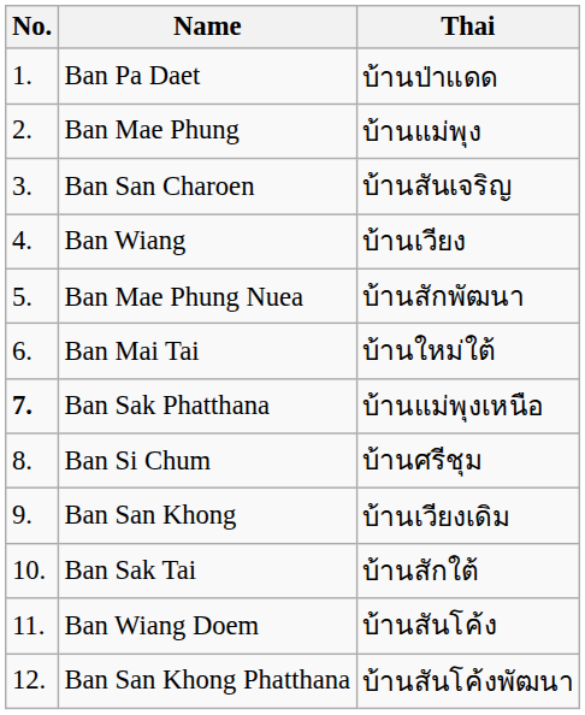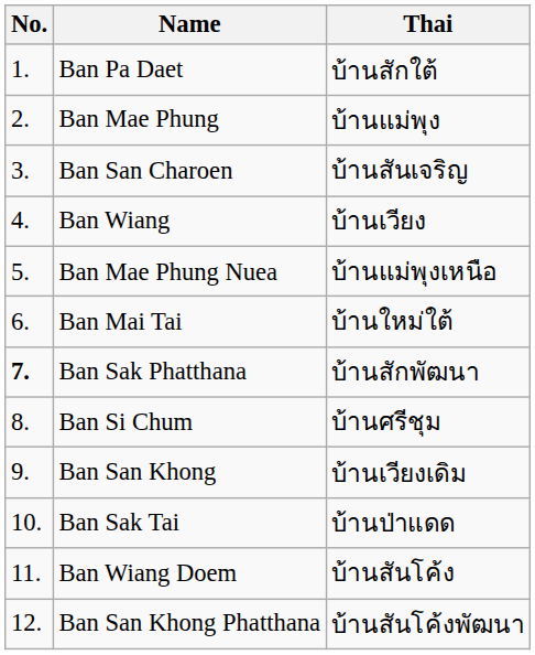Ban Pa Daet | Thai: บ้านป่าแดด -> บ้านสักใต้
Ban Mae Phung Nuea | Thai: บ้านสักพัฒนา -> บ้านแม่พุงเหนือ
Ban Sak Phatthana | Thai: บ้านแม่พุงเหนือ -> บ้านสักพัฒนา
Ban Sak Tai | Thai: บ้านสักใต้ -> บ้านป่าแดด
